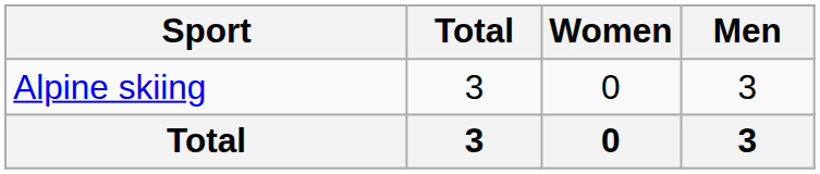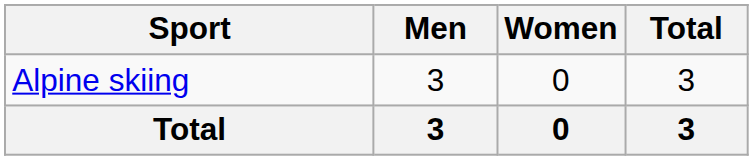columns swapped: Men <-> Total
